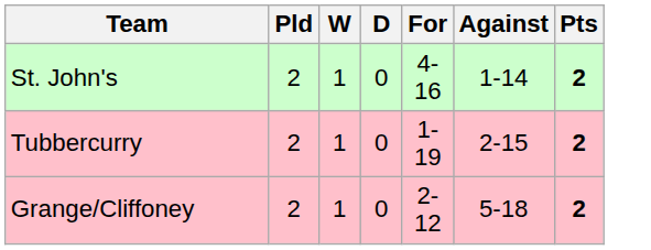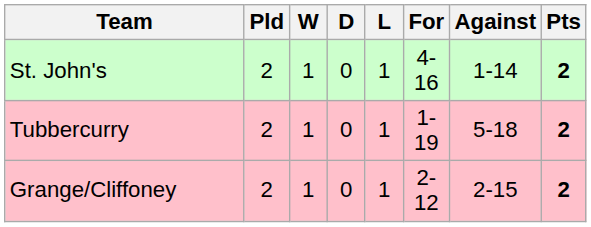+ column: L | 1 | 1 | 1
Tubbercurry | Against: 2-15 -> 5-18
Grange/Cliffoney | Against: 5-18 -> 2-15
